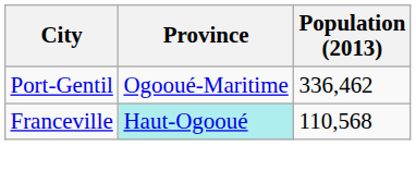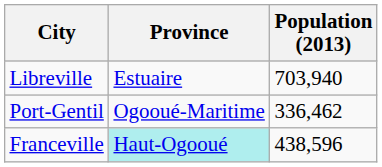+ row: Libreville | Estuaire | 703,940
Franceville | Population (2013): 110,568 -> 438,596
